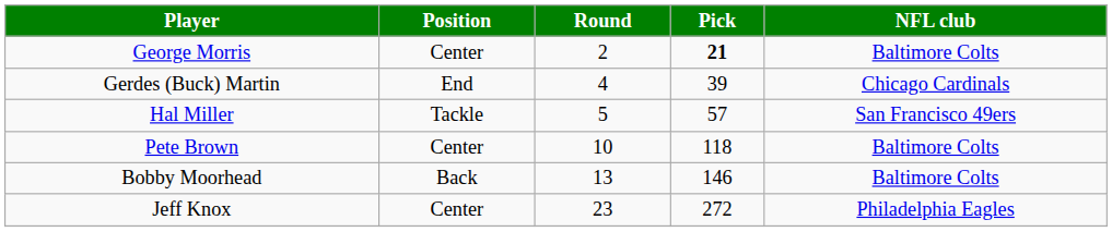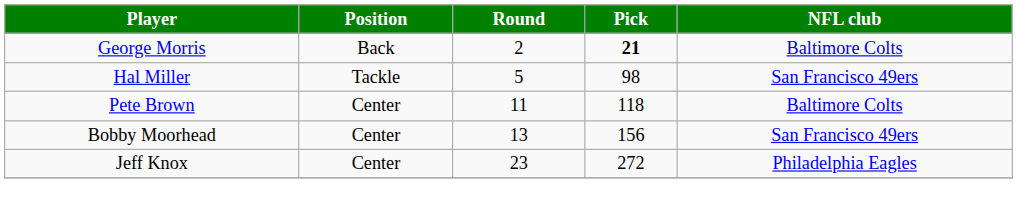George Morris | Position: Center -> Back
- row: Gerdes (Buck) Martin | End | 4 | 39 | Chicago Cardinals
Hal Miller | Pick: 57 -> 98
Pete Brown | Round: 10 -> 11
Bobby Moorhead | Position: Back -> Center
Bobby Moorhead | Pick: 146 -> 156
Bobby Moorhead | NFL club: Baltimore Colts -> San Francisco 49ers
